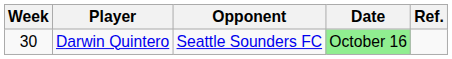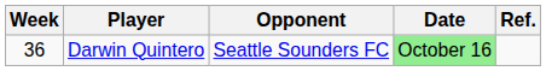Darwin Quintero | Week: 30 -> 36
